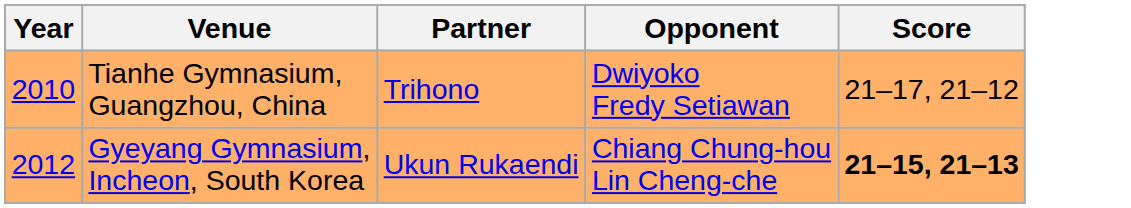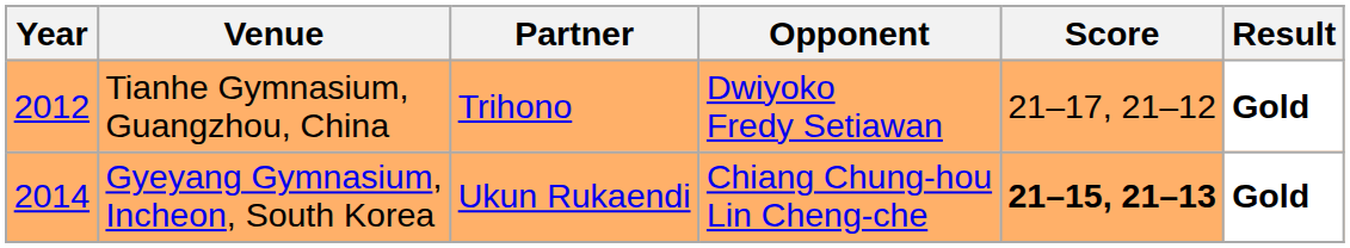+ column: Result | Gold | Gold
Tianhe Gymnasium, Guangzhou, China | Year: 2010 -> 2012
Gyeyang Gymnasium, Incheon, South Korea | Year: 2012 -> 2014
